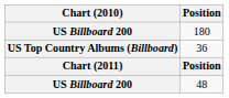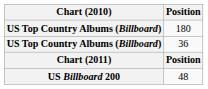180 | Chart (2010): US Billboard 200 -> US Top Country Albums (Billboard)
